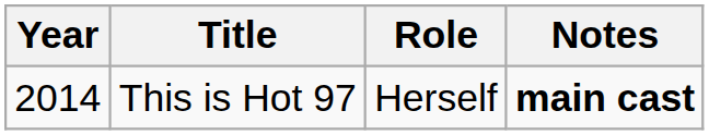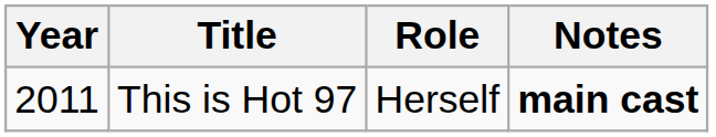This is Hot 97 | Year: 2014 -> 2011
